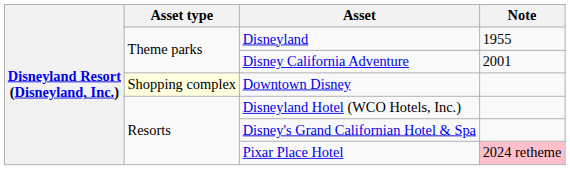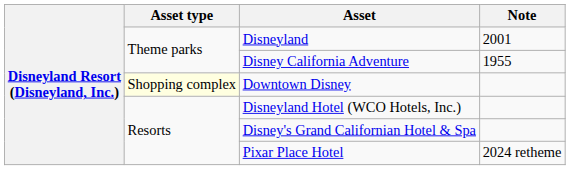Disneyland | Note: 1955 -> 2001
Disney California Adventure | Note: 2001 -> 1955
Pixar Place Hotel | Note: pink background -> no background
